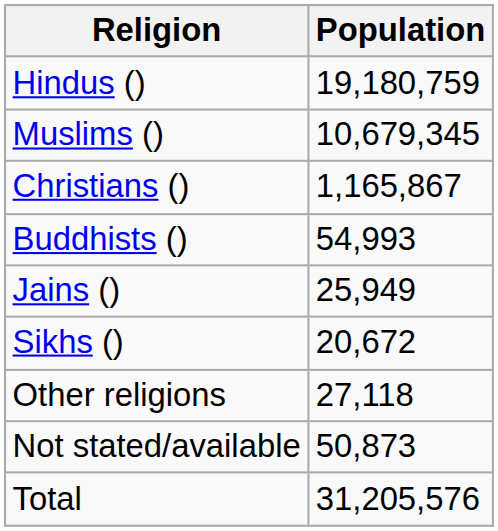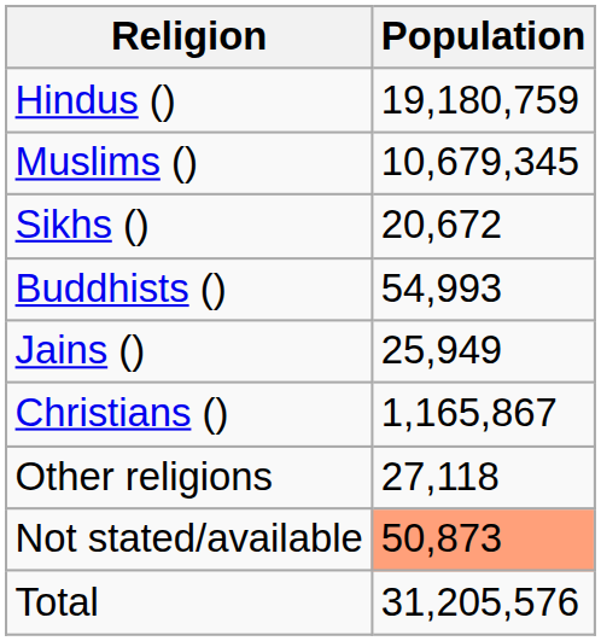rows swapped: Christians () <-> Sikhs ()
Not stated/available | Population: no background -> lightsalmon background
